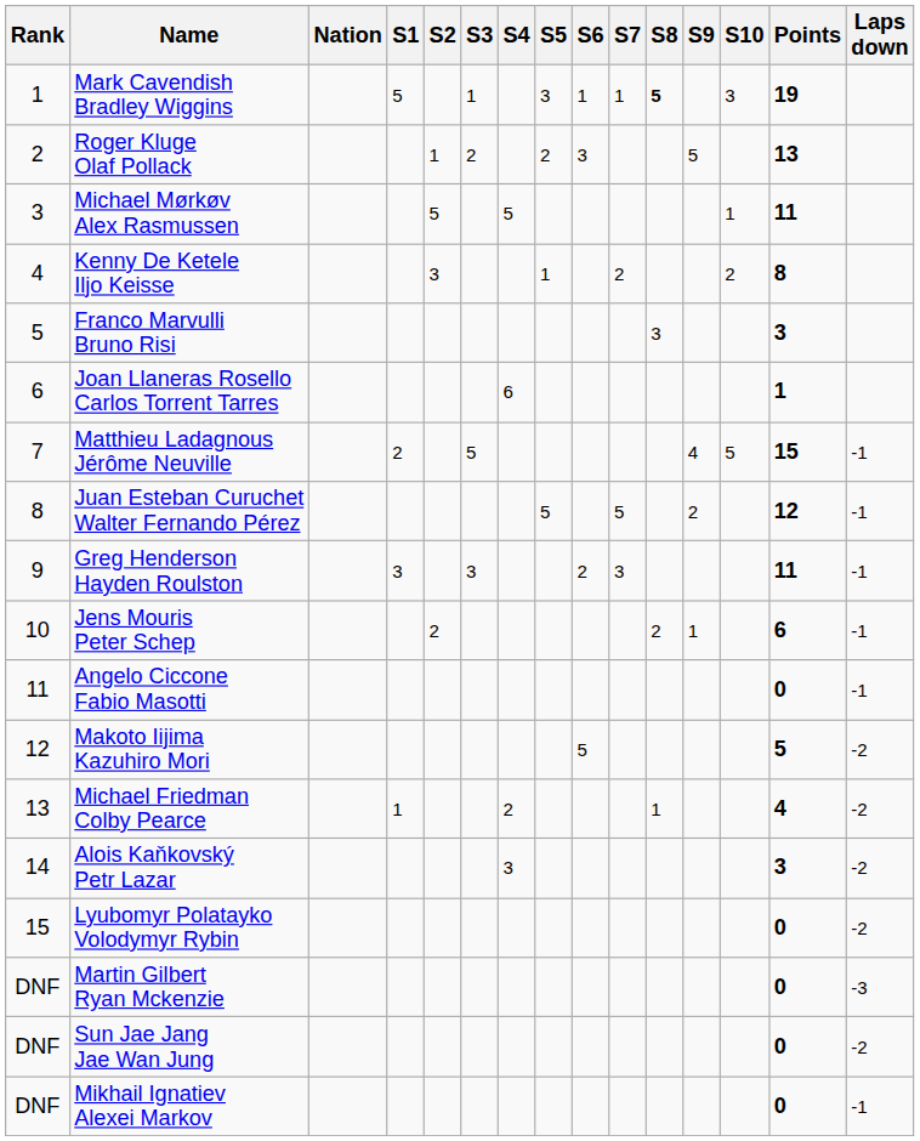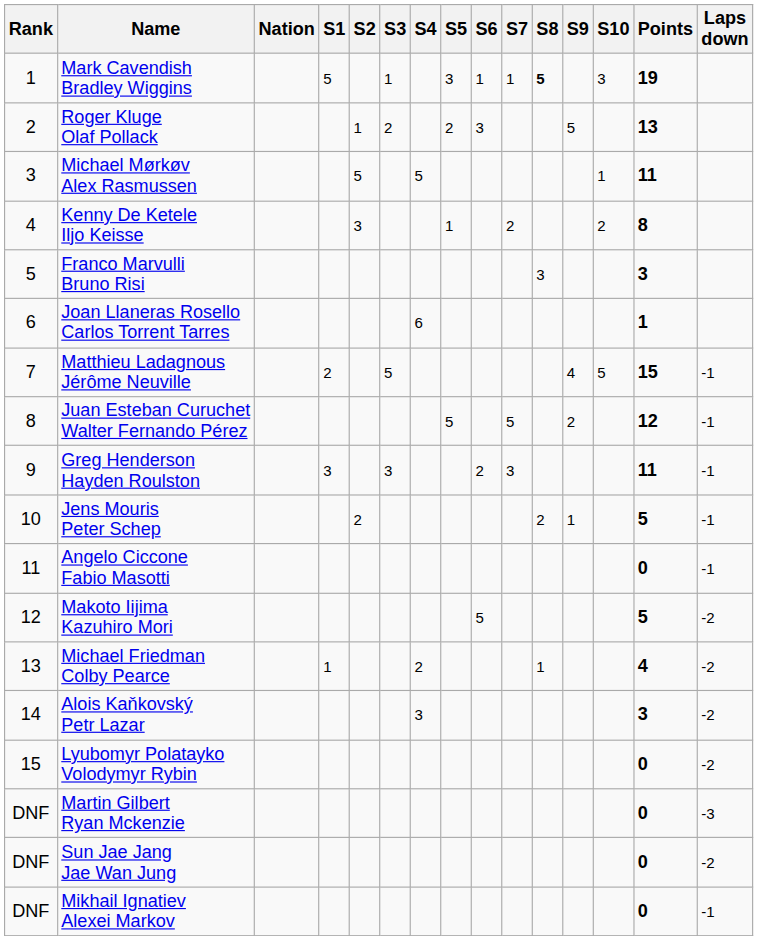Jens Mouris Peter Schep | Points: 6 -> 5
